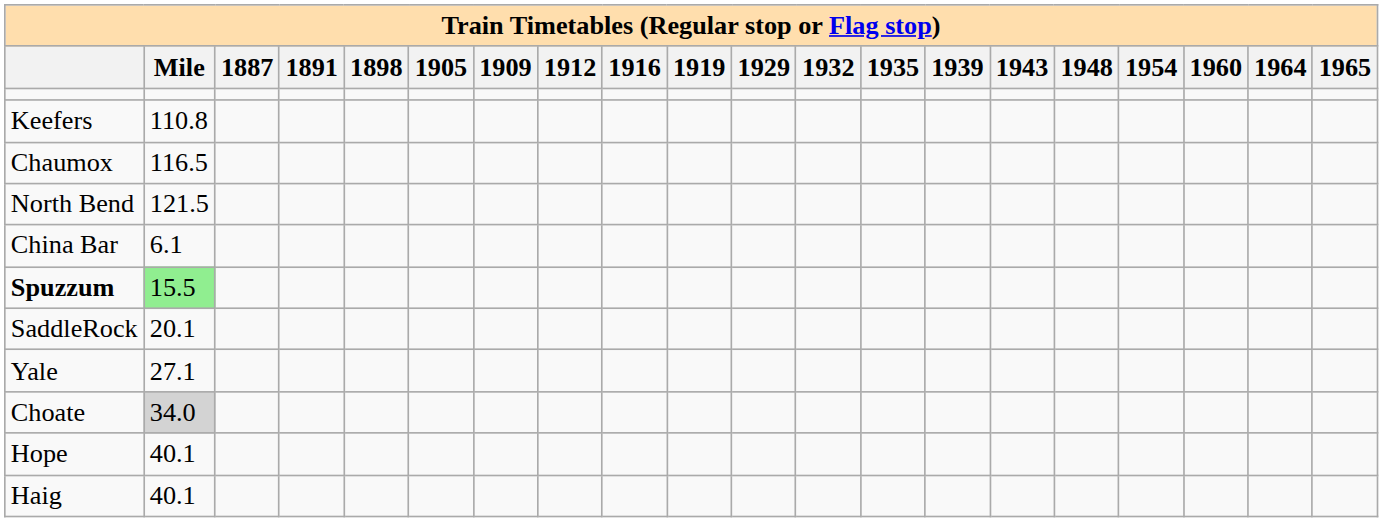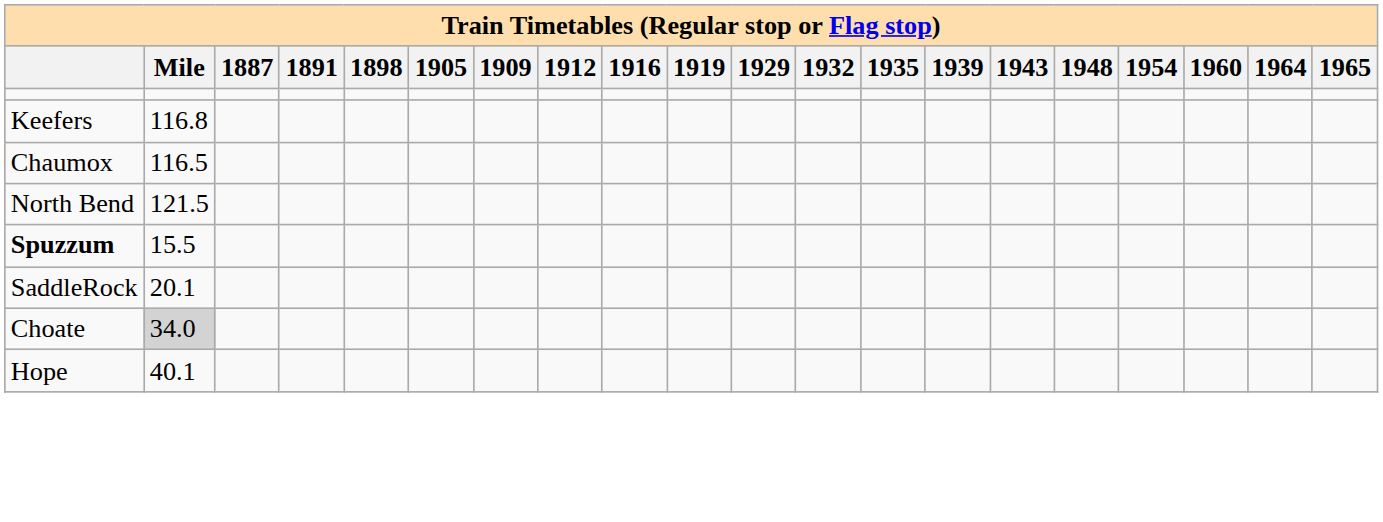Keefers | Mile: 110.8 -> 116.8
- row: China Bar | 6.1
Spuzzum | Mile: lightgreen background -> no background
- row: Yale | 27.1
- row: Haig | 40.1
